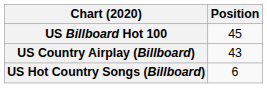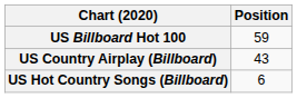US Billboard Hot 100 | Position: 45 -> 59
